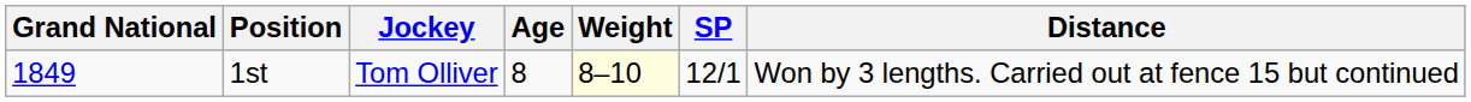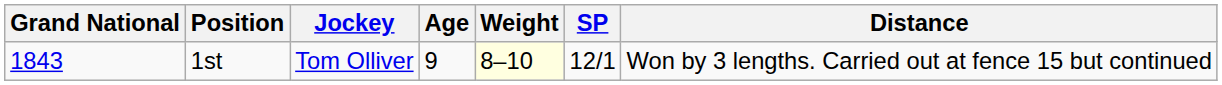1st | Grand National: 1849 -> 1843
1st | Age: 8 -> 9
